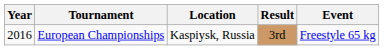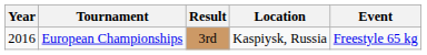columns swapped: Location <-> Result
